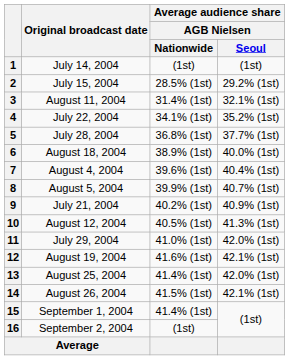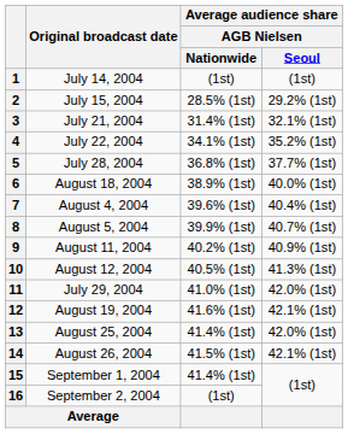3 | Original broadcast date: August 11, 2004 -> July 21, 2004
9 | Original broadcast date: July 21, 2004 -> August 11, 2004
